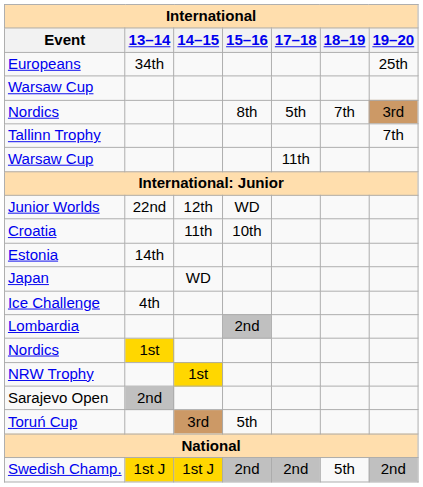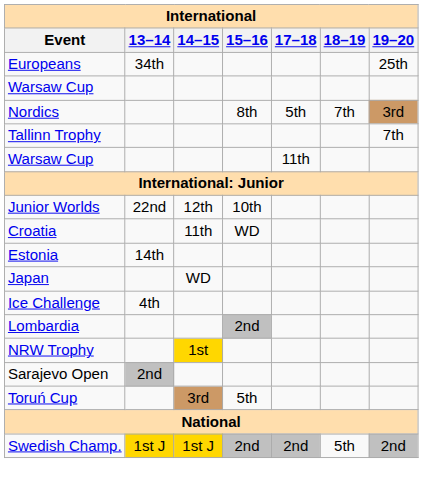Junior Worlds | 15–16: WD -> 10th
Croatia | 15–16: 10th -> WD
- row: Nordics | 1st
